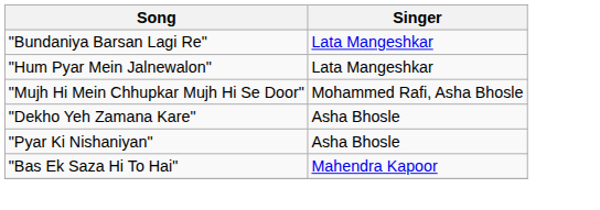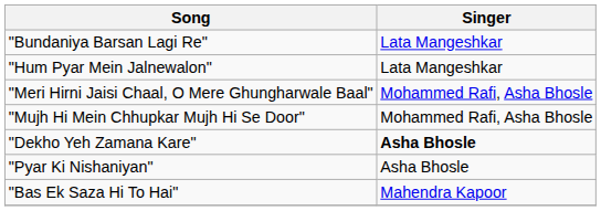+ row: "Meri Hirni Jaisi Chaal, O Mere Ghungharwale Baal" | Mohammed Rafi, Asha Bhosle
"Dekho Yeh Zamana Kare" | Singer: normal -> bold
